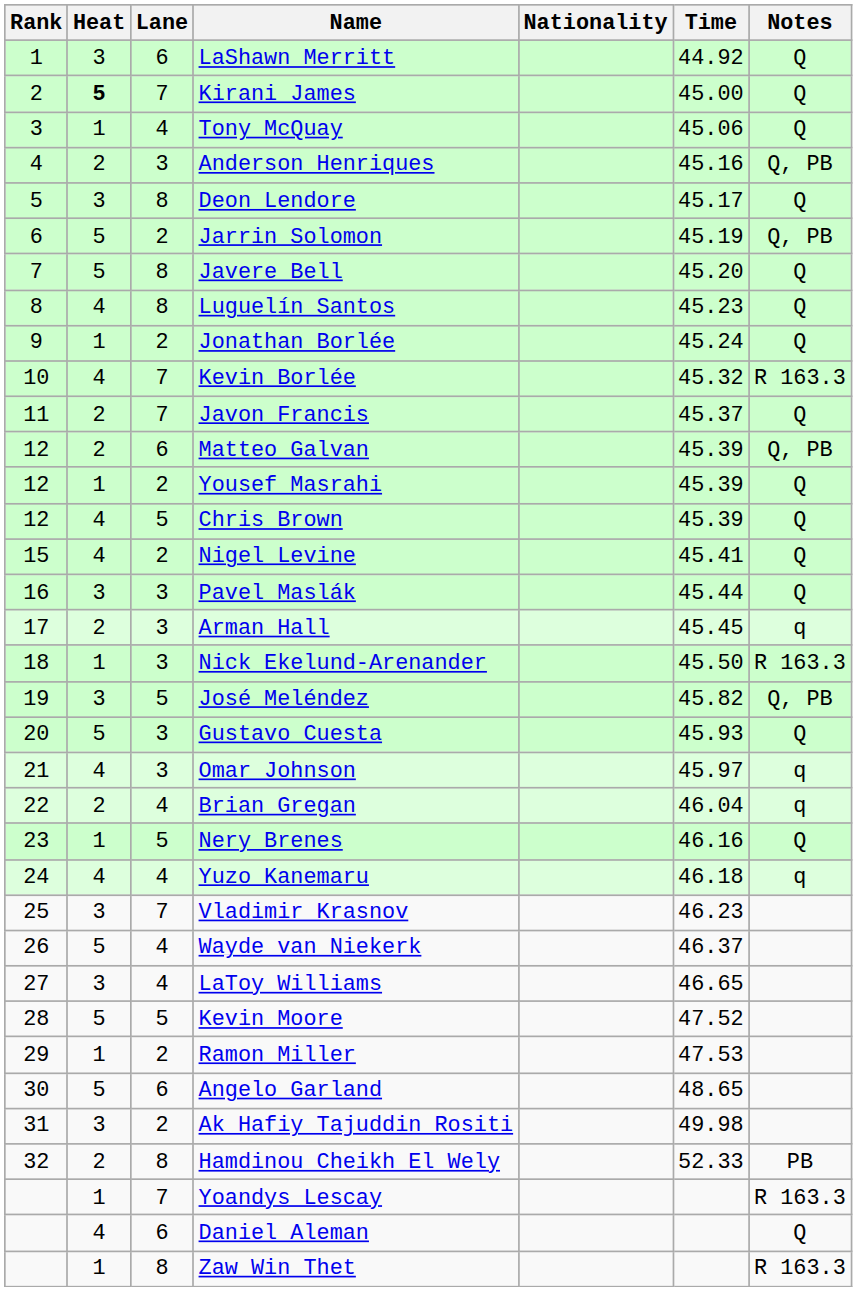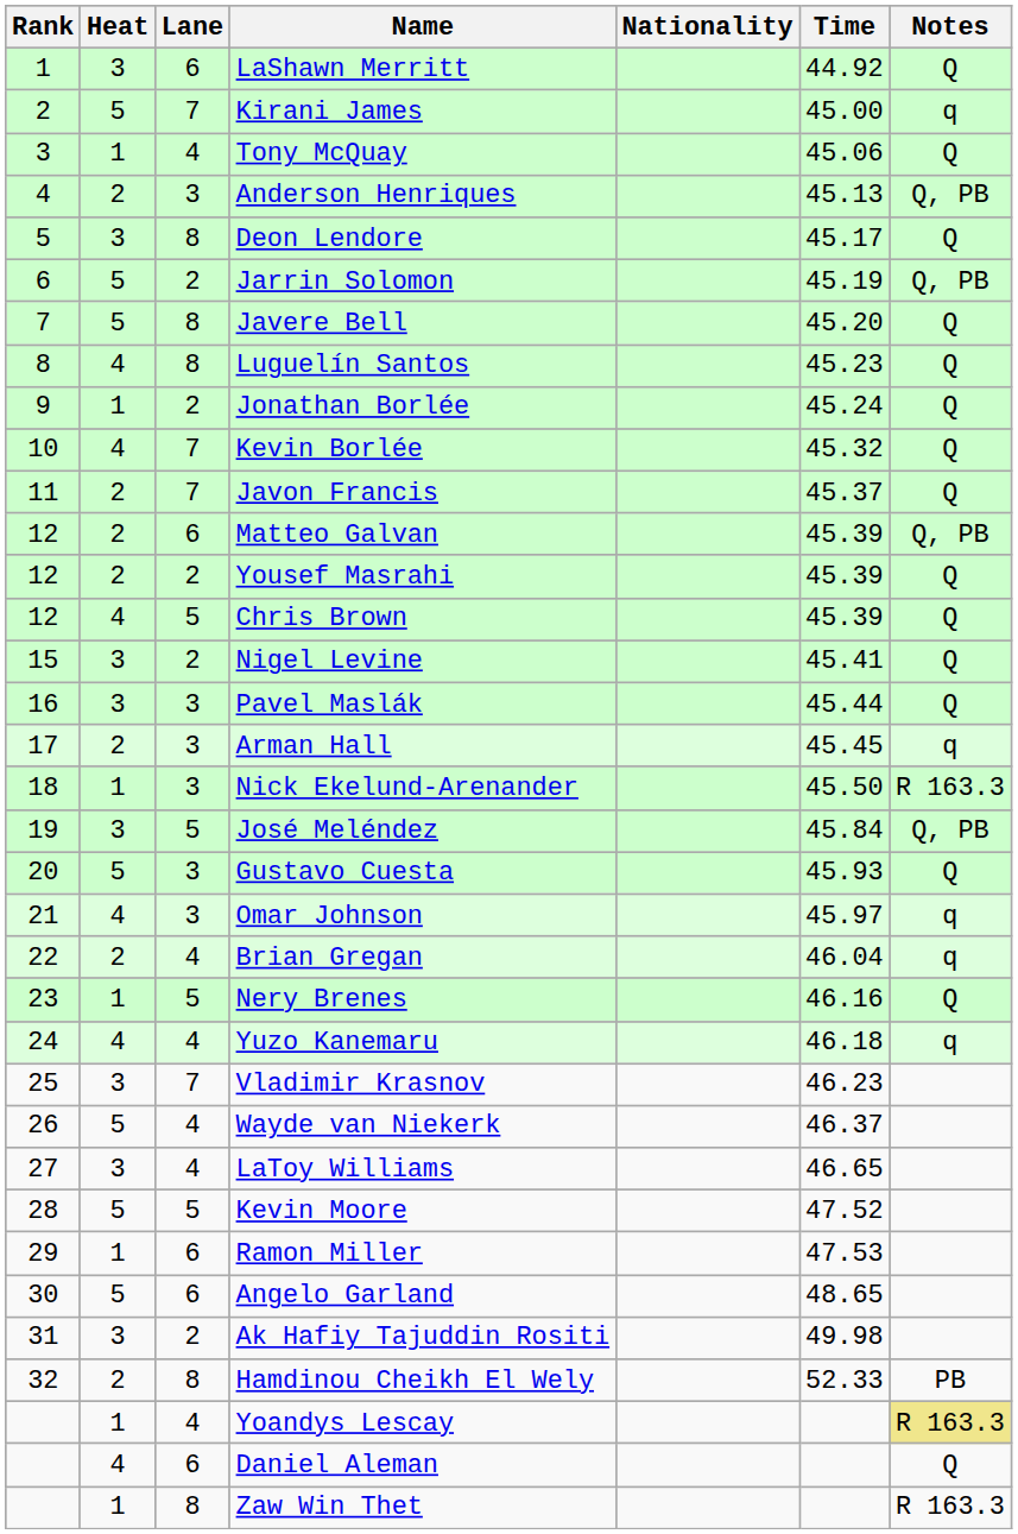Kirani James | Heat: bold -> normal
Kirani James | Notes: Q -> q
Anderson Henriques | Time: 45.16 -> 45.13
Kevin Borlée | Notes: R 163.3 -> Q
Yousef Masrahi | Heat: 1 -> 2
Nigel Levine | Heat: 4 -> 3
José Meléndez | Time: 45.82 -> 45.84
Ramon Miller | Lane: 2 -> 6
Yoandys Lescay | Lane: 7 -> 4
Yoandys Lescay | Notes: no background -> khaki background
